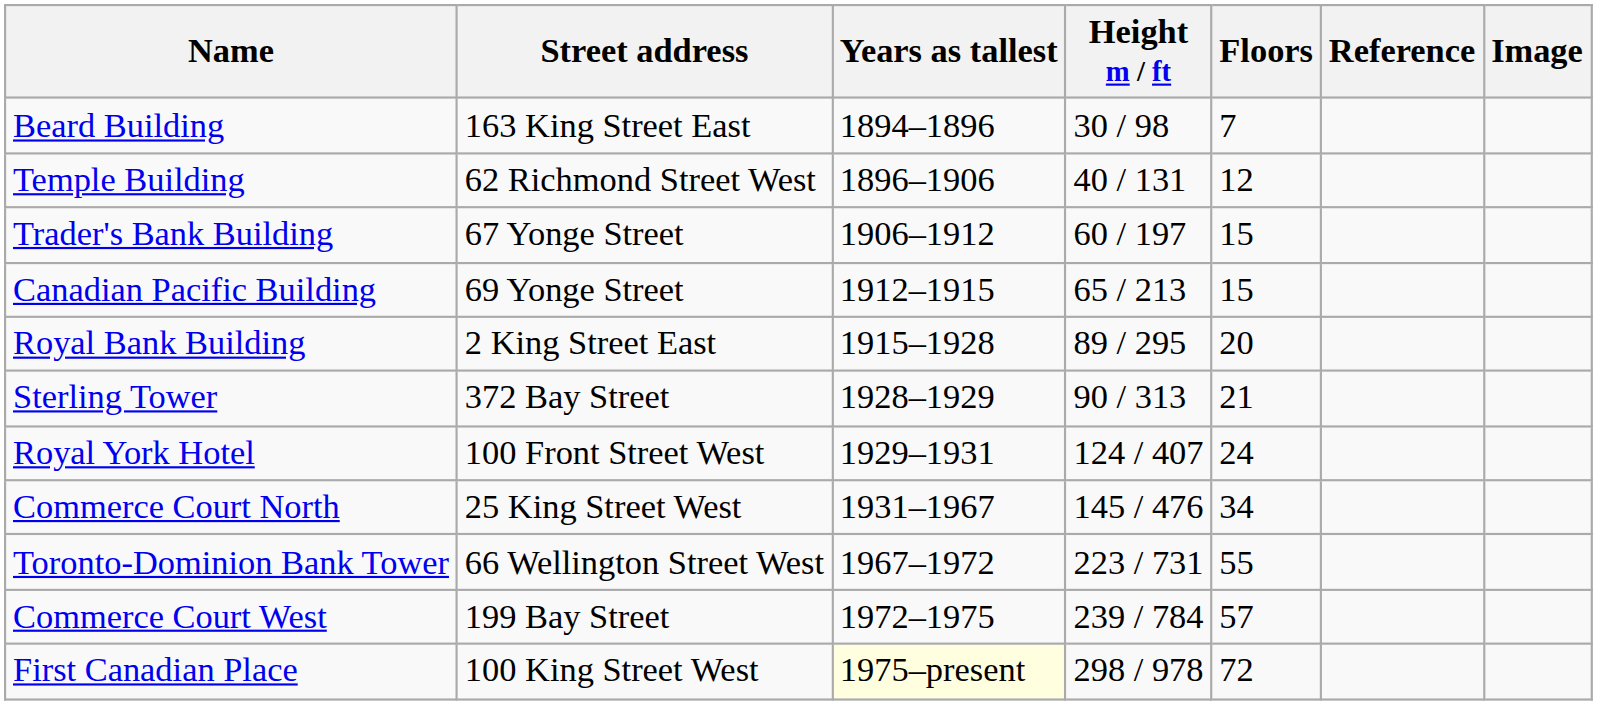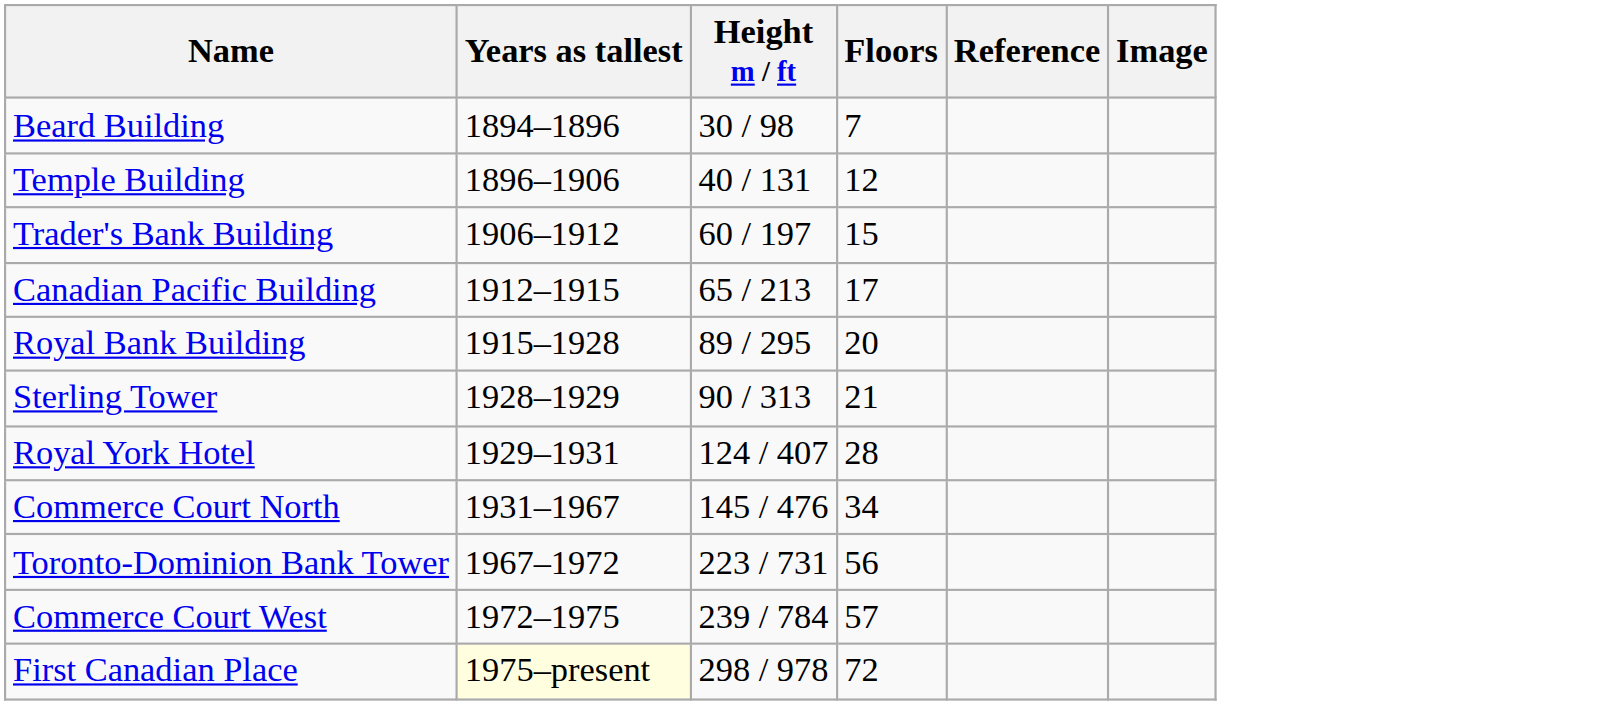- column: Street address | 163 King Street East | 62 Richmond Street West | 67 Yonge Street | 69 Yonge Street | 2 King Street East | 372 Bay Street | 100 Front Street West | 25 King Street West | 66 Wellington Street West | 199 Bay Street | 100 King Street West
Canadian Pacific Building | Floors: 15 -> 17
Royal York Hotel | Floors: 24 -> 28
Toronto-Dominion Bank Tower | Floors: 55 -> 56
